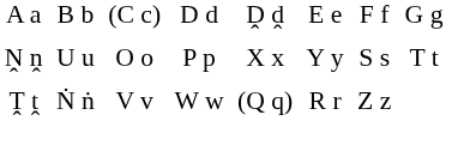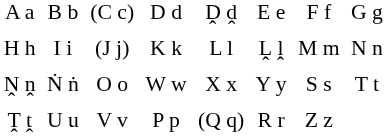+ row: H h | I i | (J j) | K k | L l | Ḽ ḽ | M m | N n
Ṋ ṋ | column 2: U u -> Ṅ ṅ
Ṋ ṋ | column 4: P p -> W w
Ṱ ṱ | column 2: Ṅ ṅ -> U u
Ṱ ṱ | column 4: W w -> P p
